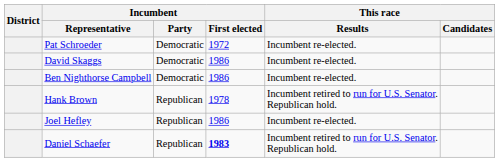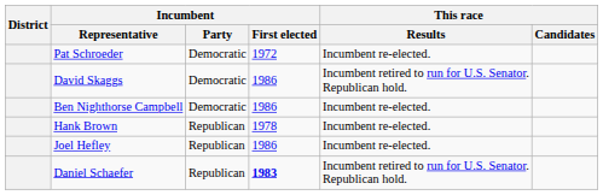David Skaggs | This race / Results: Incumbent re-elected. -> Incumbent retired to run for U.S. Senator. Republican hold.
Hank Brown | This race / Results: Incumbent retired to run for U.S. Senator. Republican hold. -> Incumbent re-elected.
